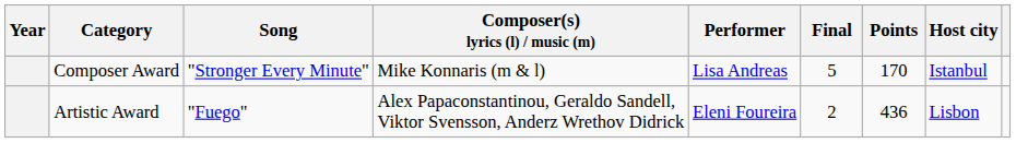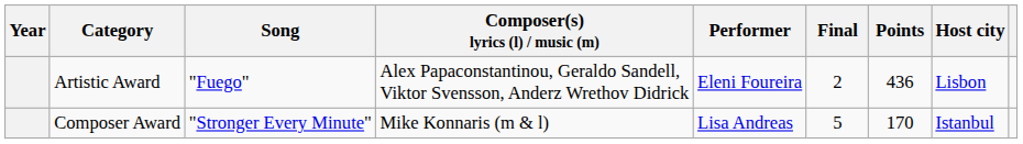rows swapped: Composer Award <-> Artistic Award
